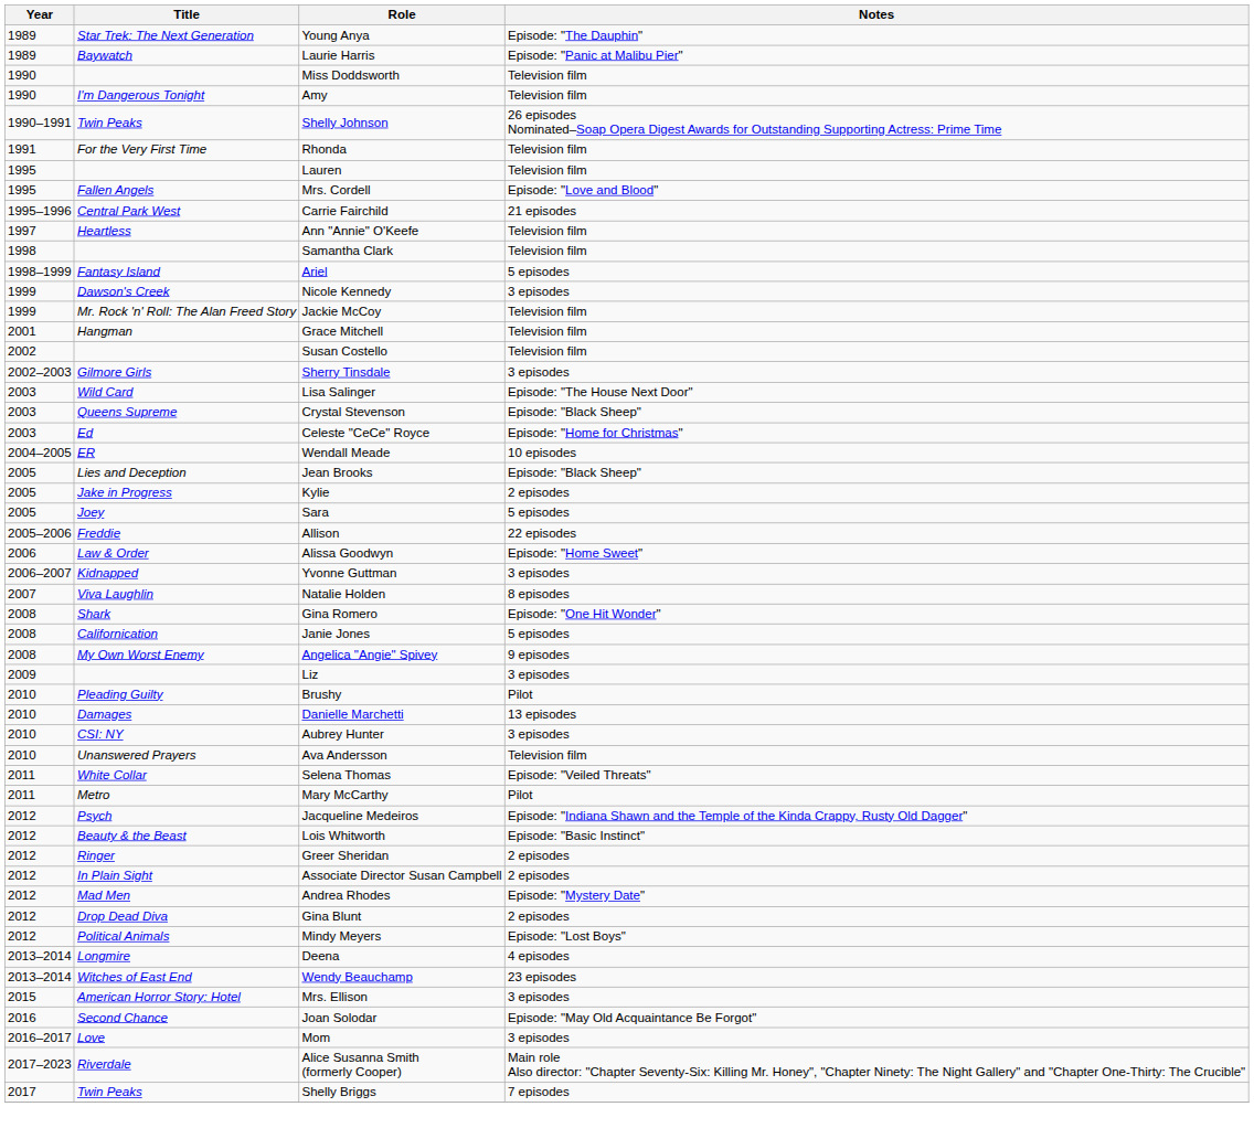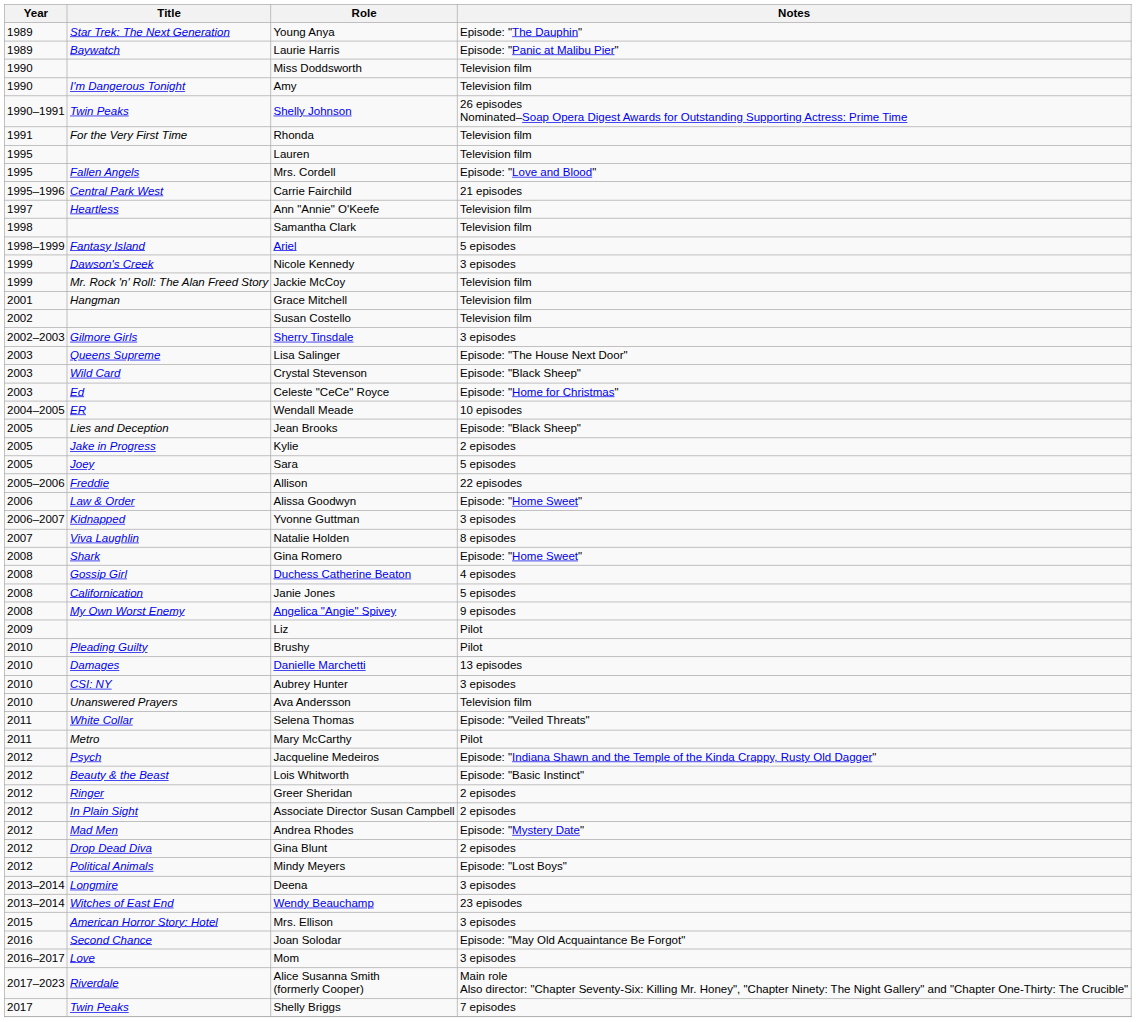Lisa Salinger | Title: Wild Card -> Queens Supreme
Crystal Stevenson | Title: Queens Supreme -> Wild Card
Gina Romero | Notes: Episode: "One Hit Wonder" -> Episode: "Home Sweet"
+ row: 2008 | Gossip Girl | Duchess Catherine Beaton | 4 episodes
Liz | Notes: 3 episodes -> Pilot
Deena | Notes: 4 episodes -> 3 episodes
